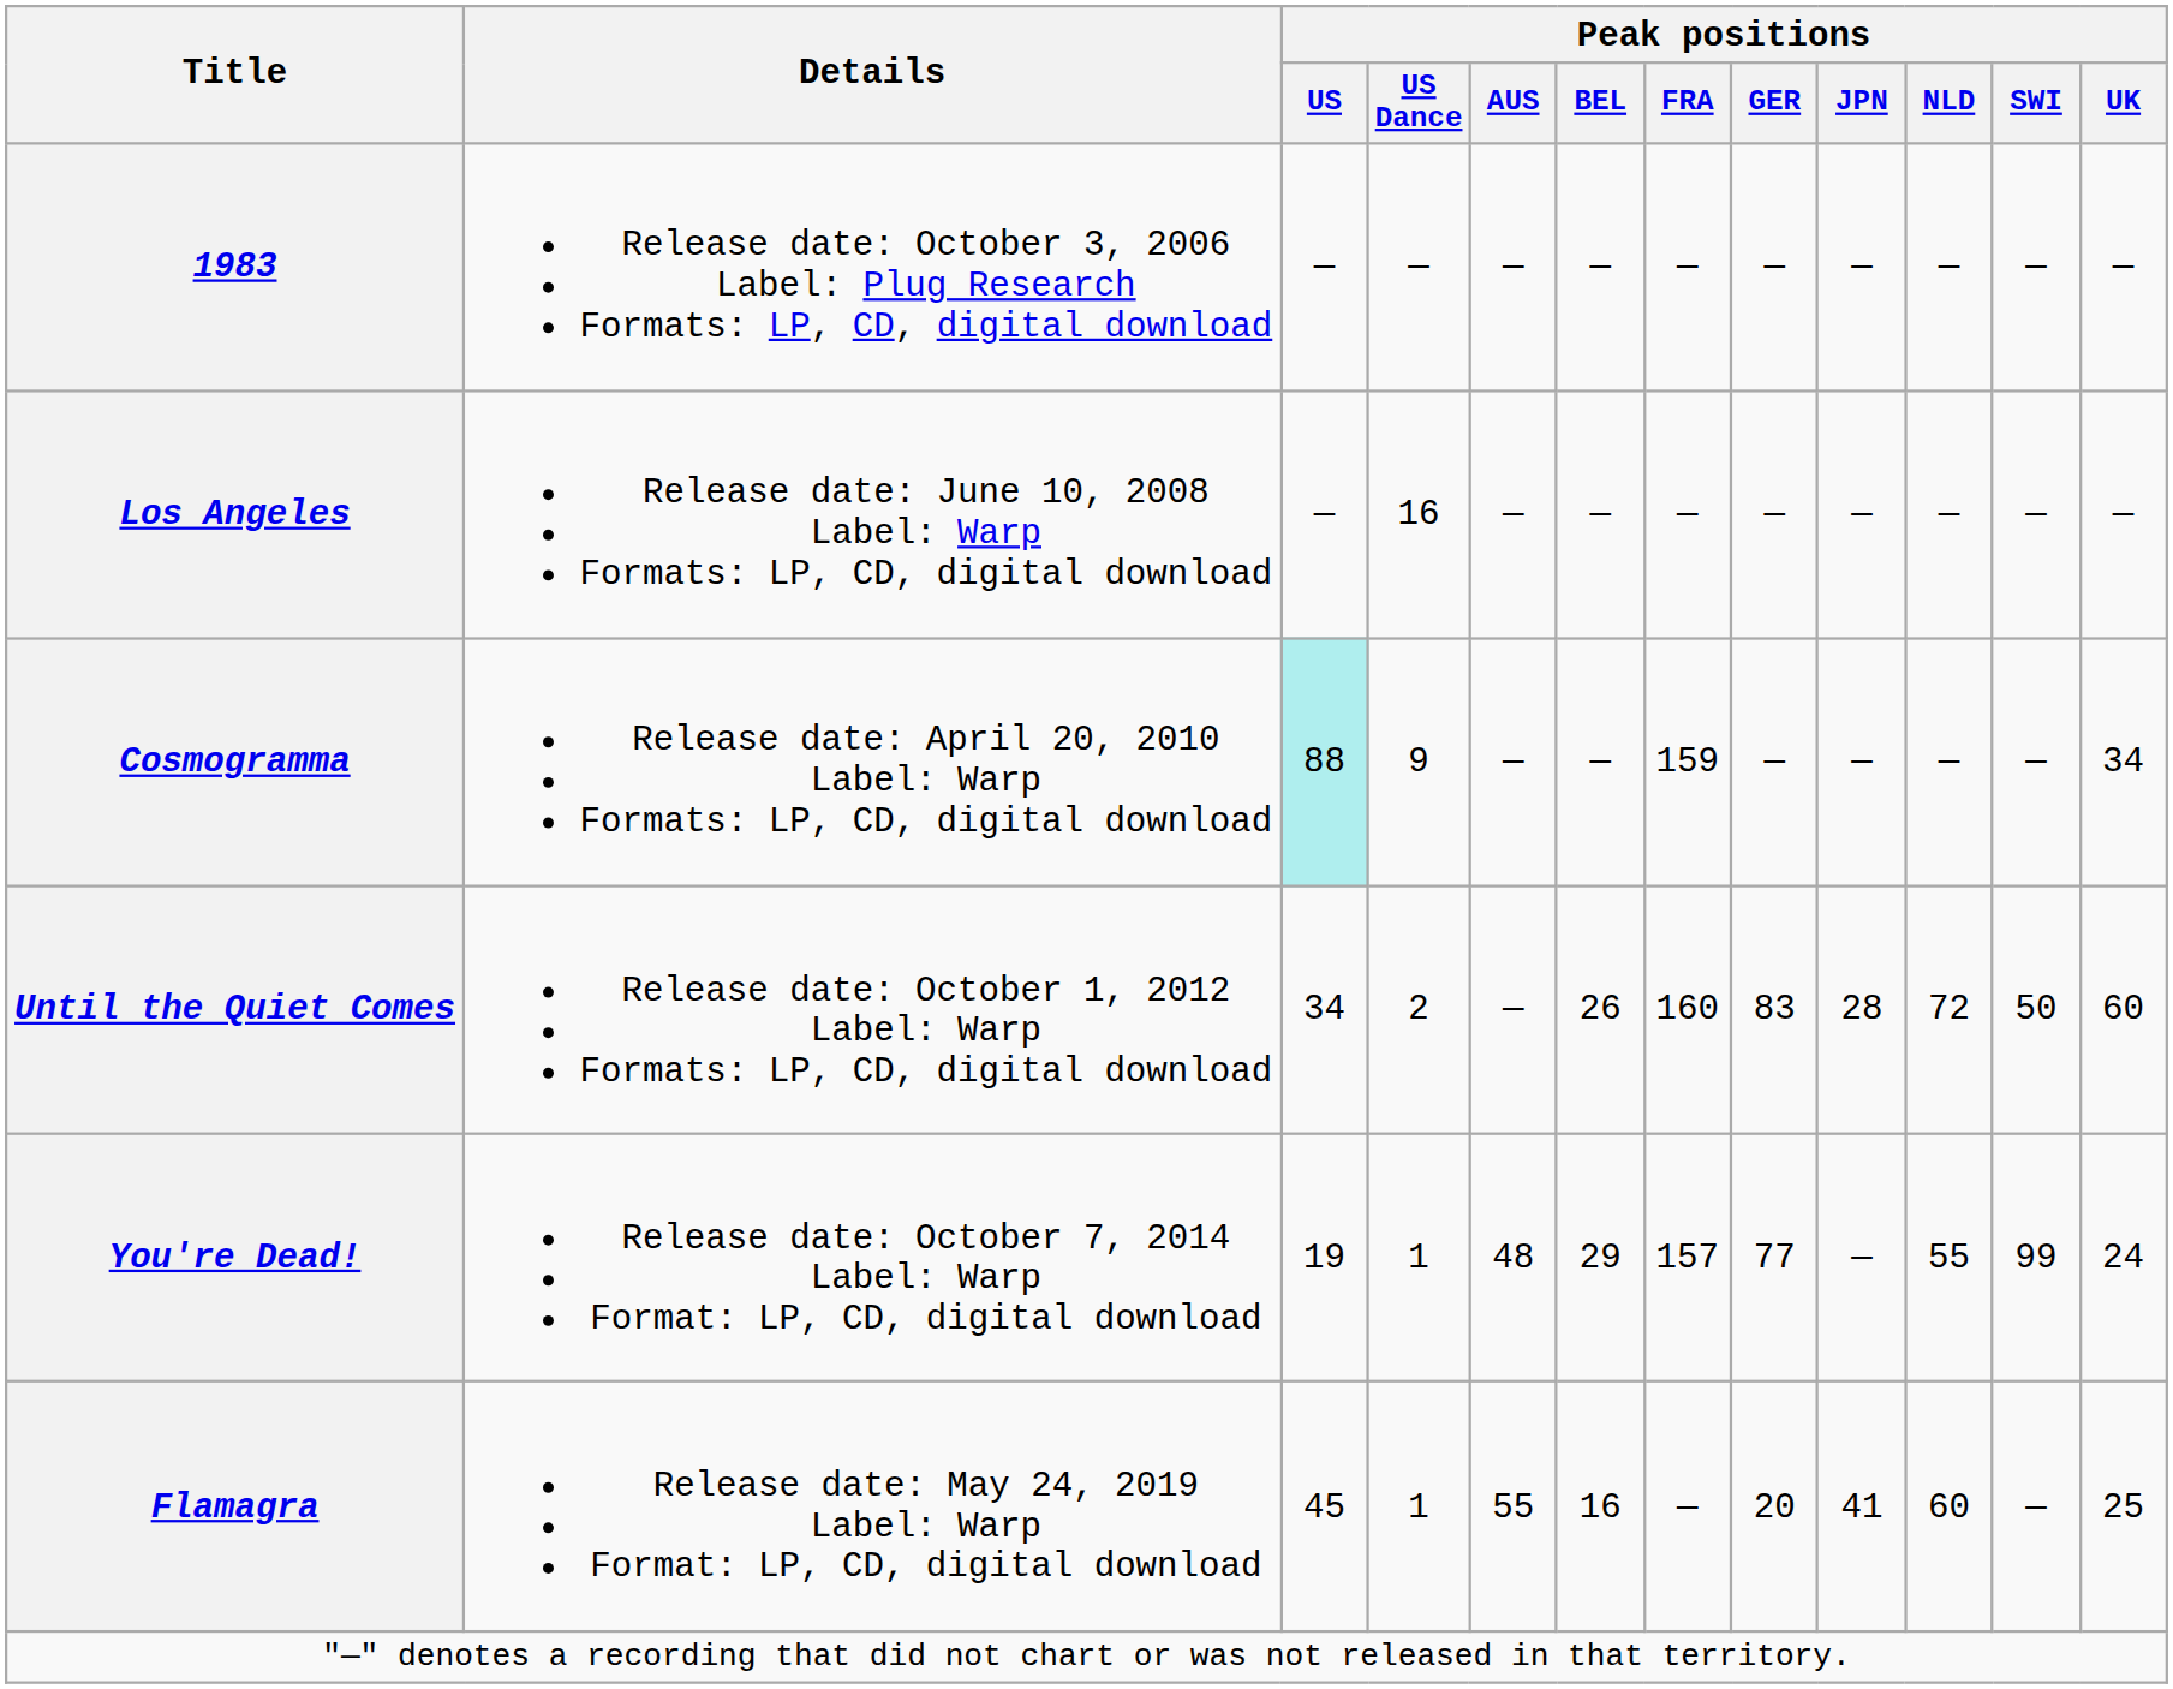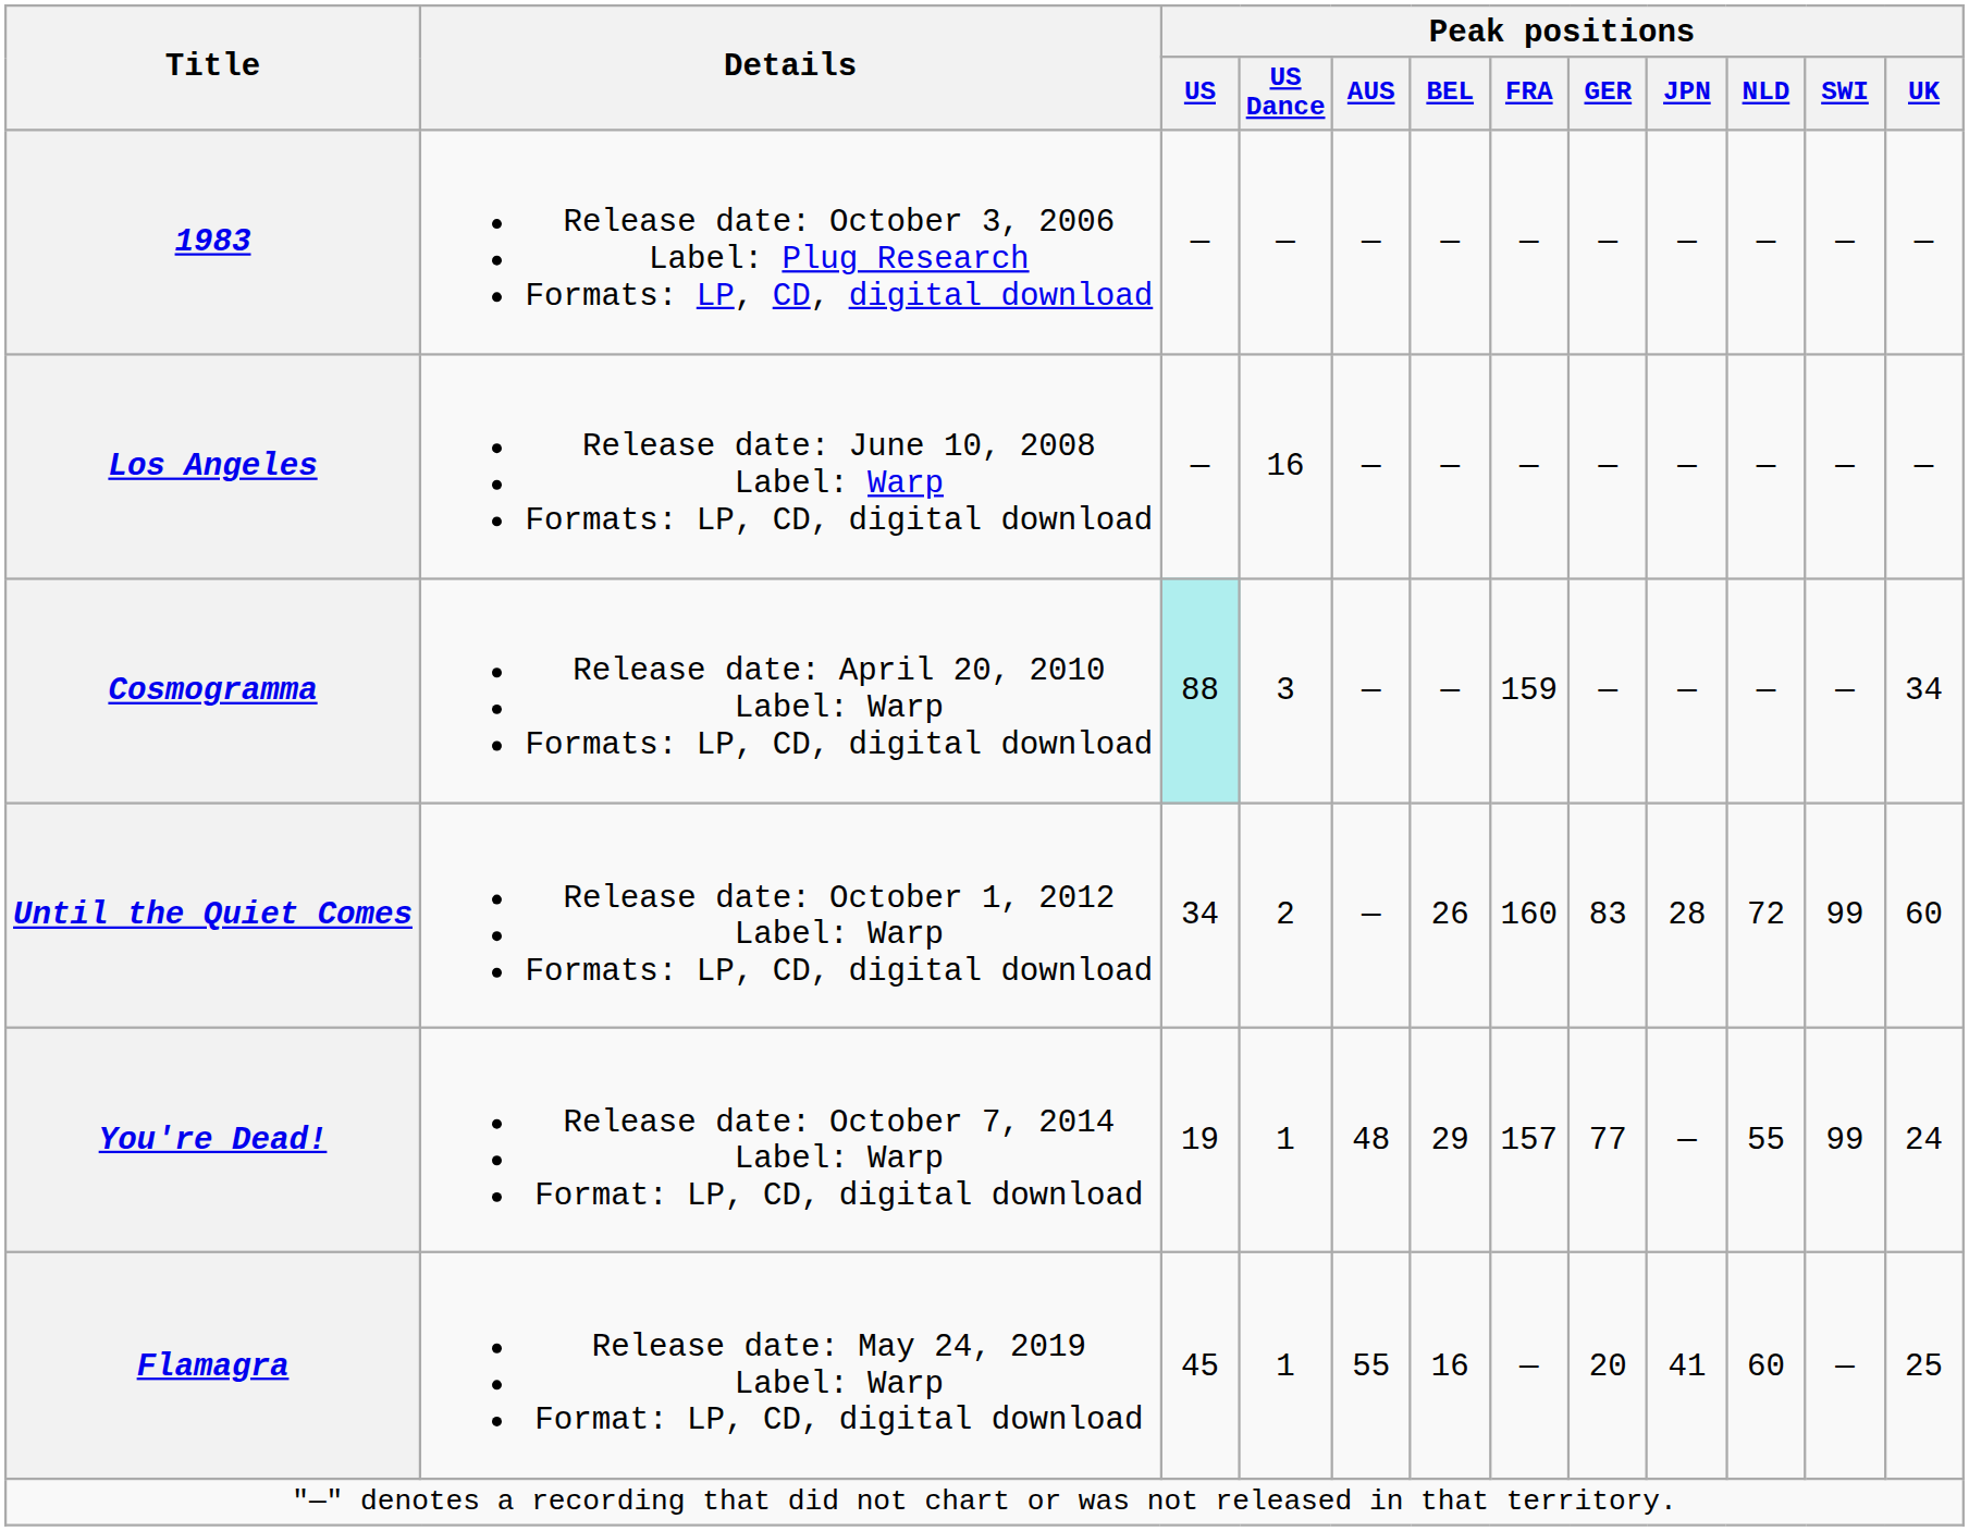Cosmogramma | Peak positions / US Dance: 9 -> 3
Until the Quiet Comes | Peak positions / SWI: 50 -> 99
